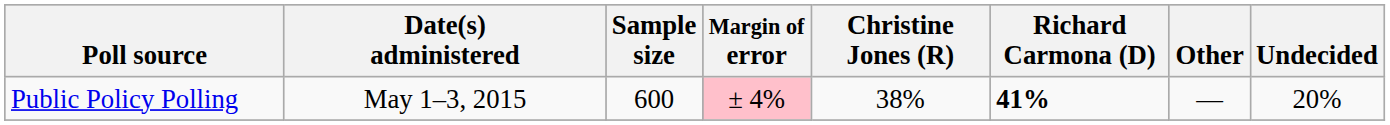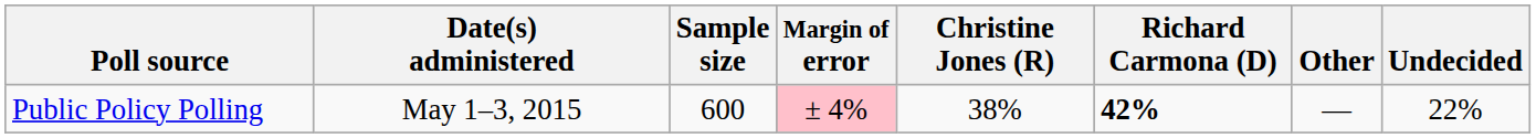Public Policy Polling | Richard Carmona (D): 41% -> 42%
Public Policy Polling | Undecided: 20% -> 22%
